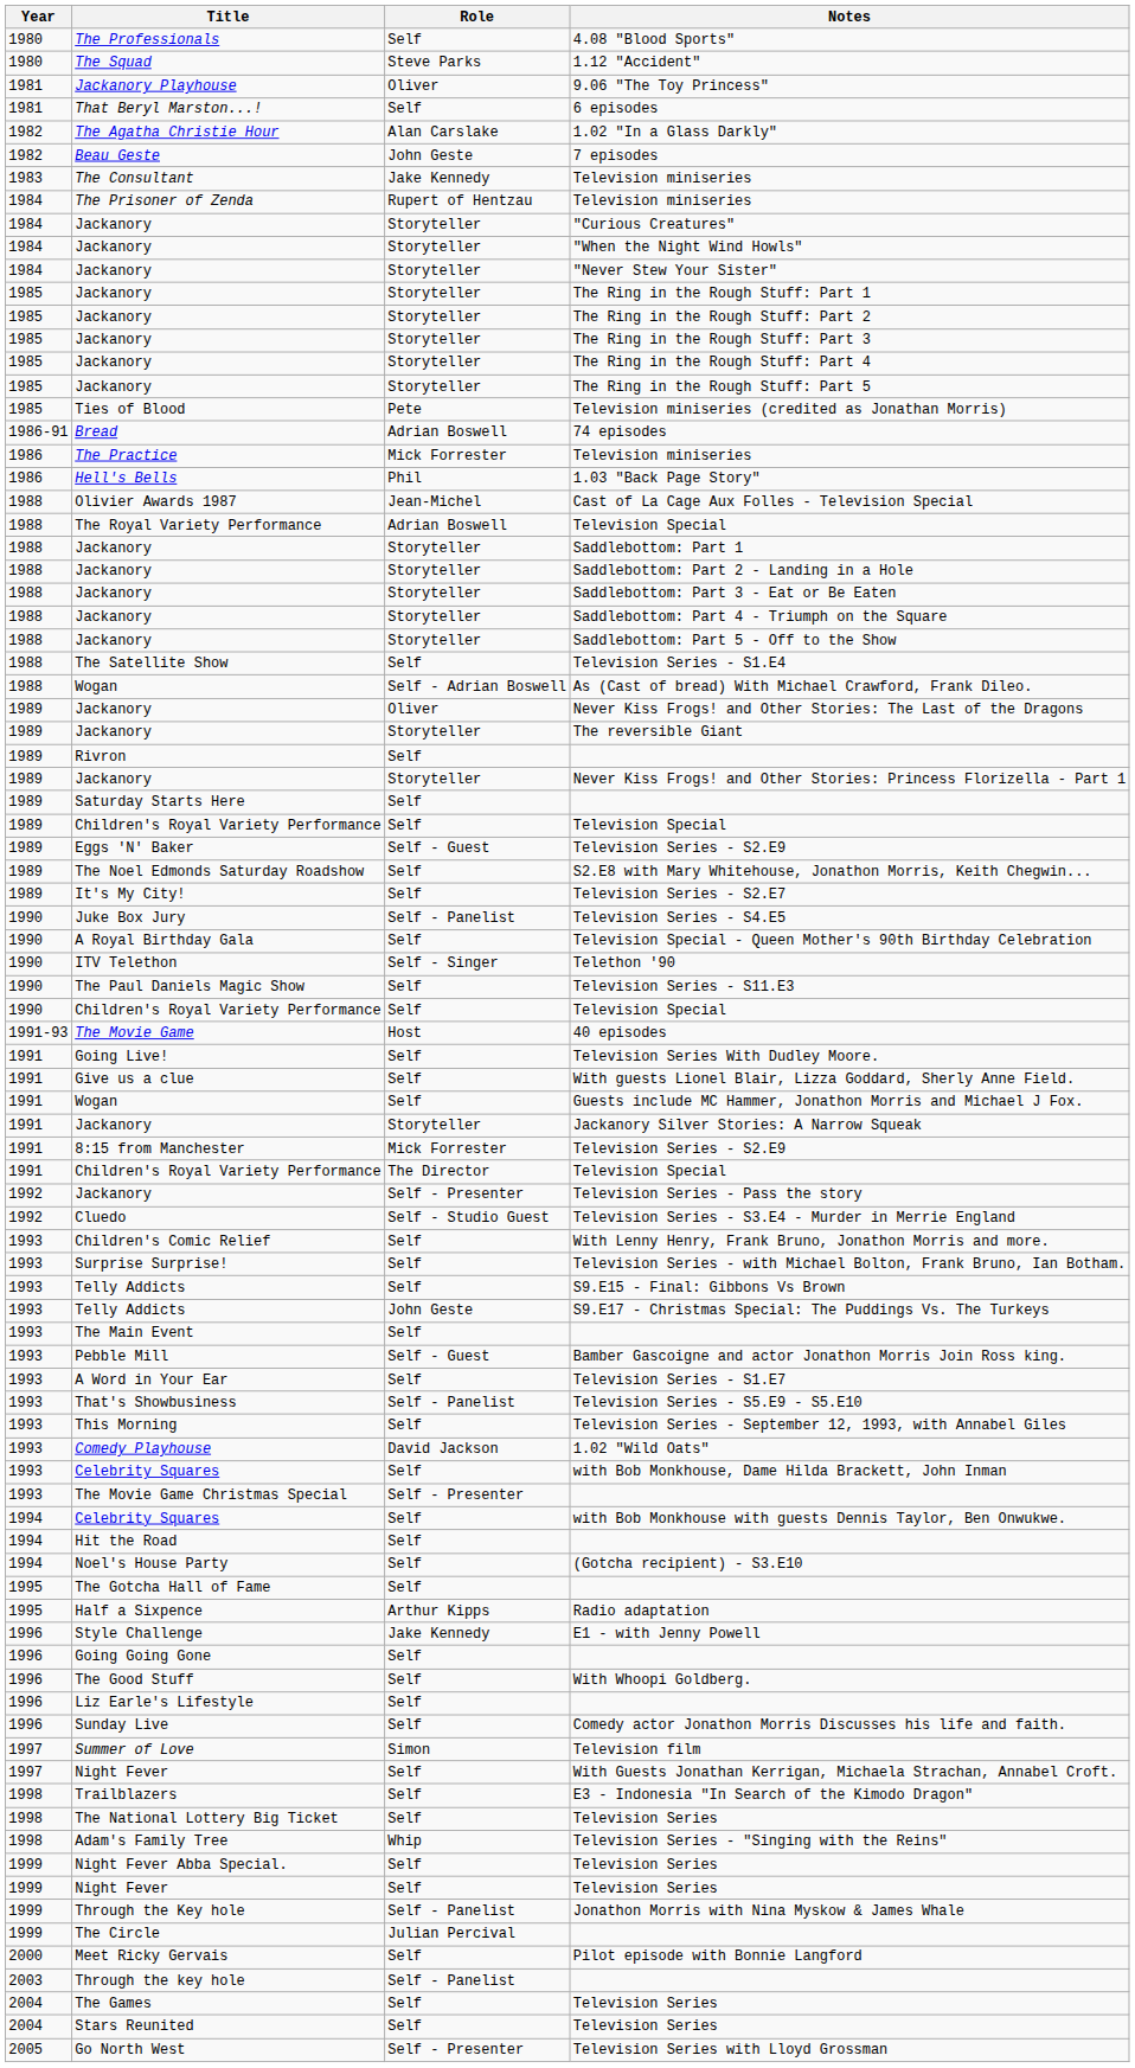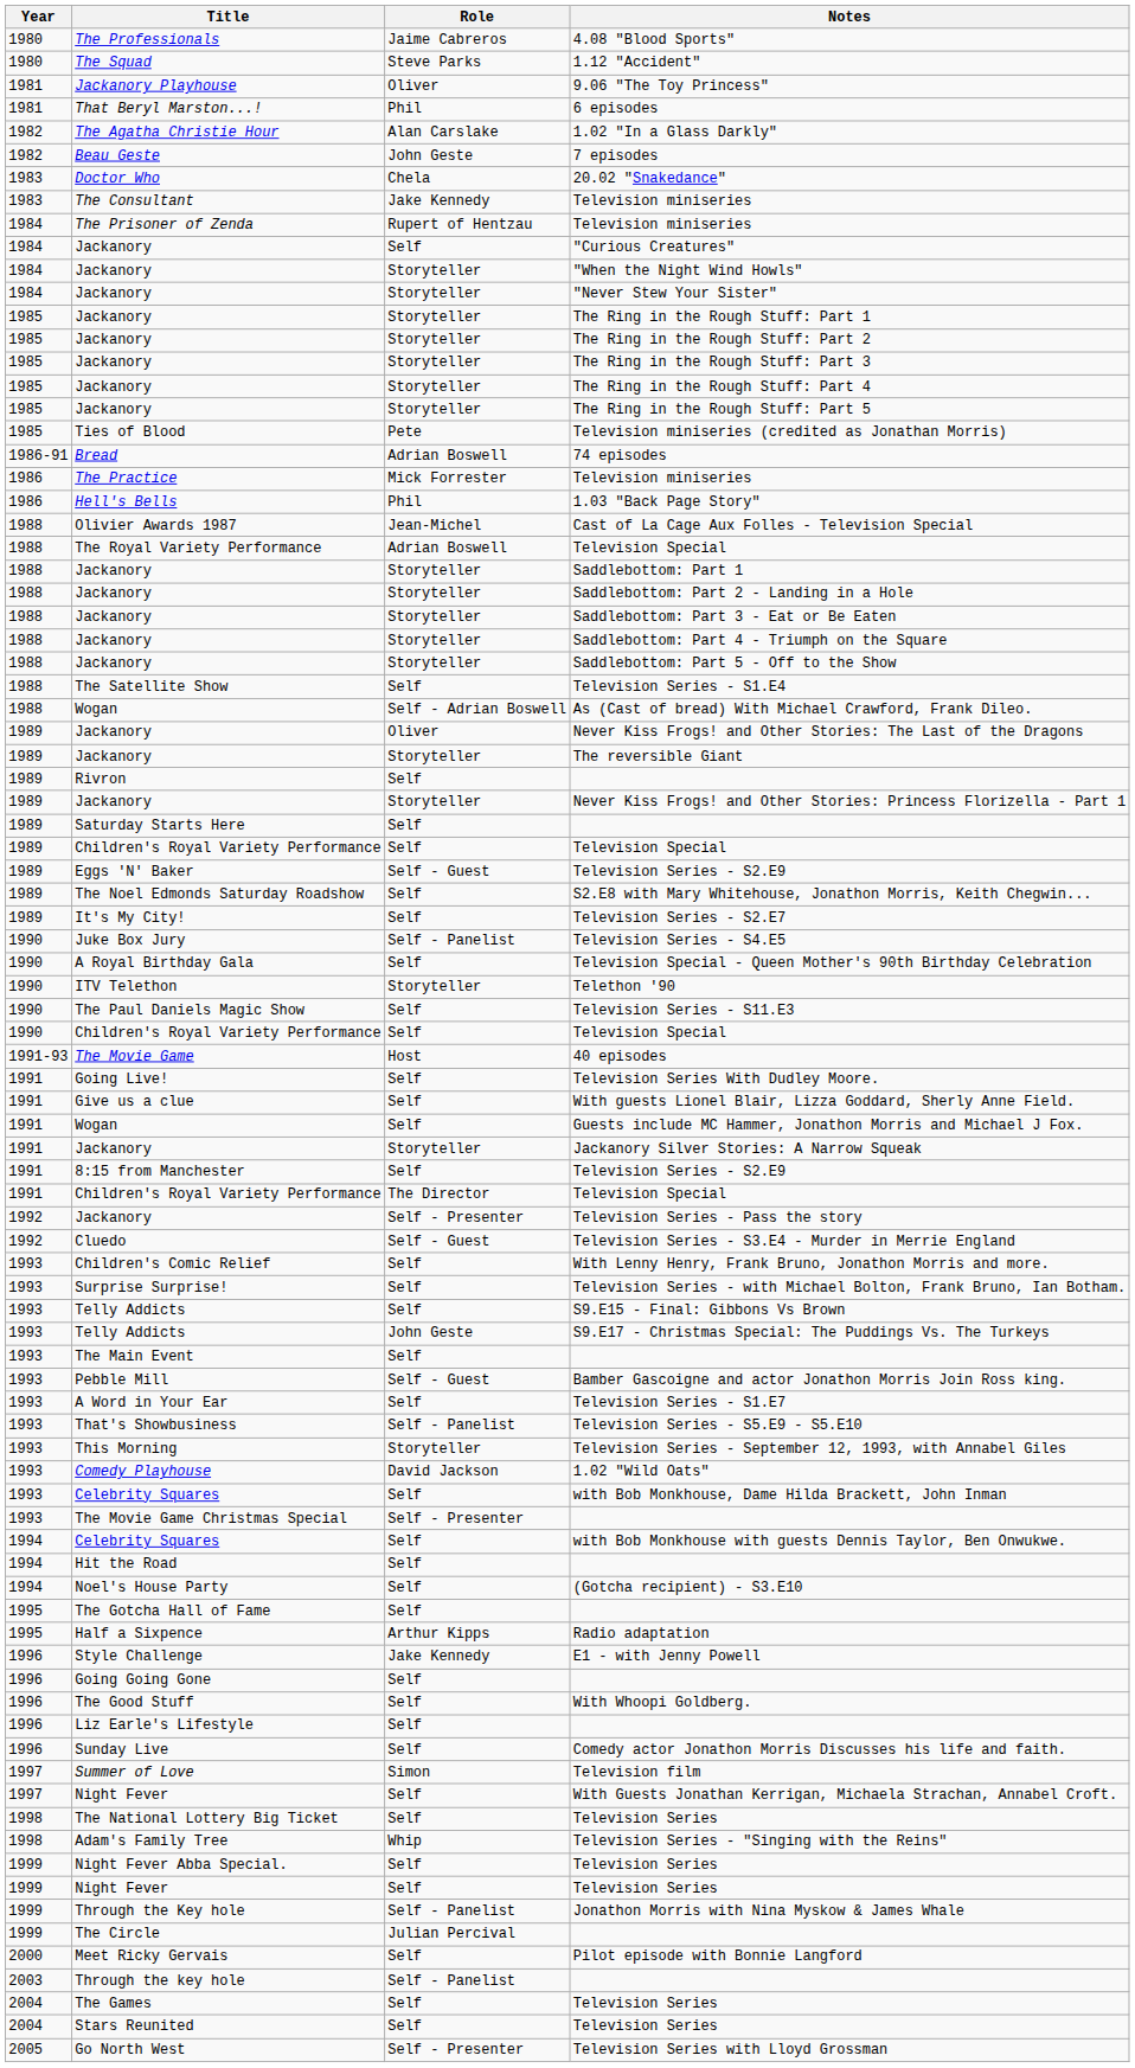4.08 "Blood Sports" | Role: Self -> Jaime Cabreros
6 episodes | Role: Self -> Phil
+ row: 1983 | Doctor Who | Chela | 20.02 "Snakedance"
"Curious Creatures" | Role: Storyteller -> Self
Telethon '90 | Role: Self - Singer -> Storyteller
8:15 from Manchester / Television Series - S2.E9 | Role: Mick Forrester -> Self
Television Series - S3.E4 - Murder in Merrie England | Role: Self - Studio Guest -> Self - Guest
Television Series - September 12, 1993, with Annabel Giles | Role: Self -> Storyteller
- row: 1998 | Trailblazers | Self | E3 - Indonesia "In Search of the Kimodo Dragon"
